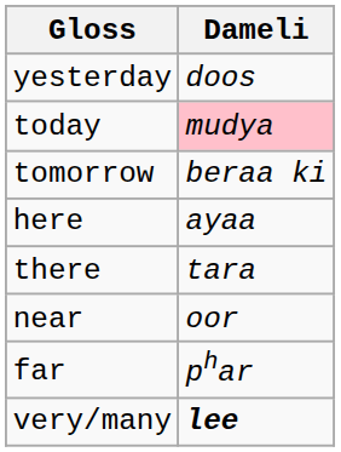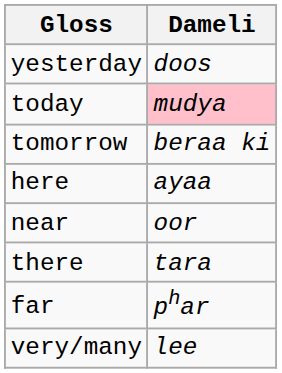rows swapped: there <-> near
very/many | Dameli: bold -> normal
